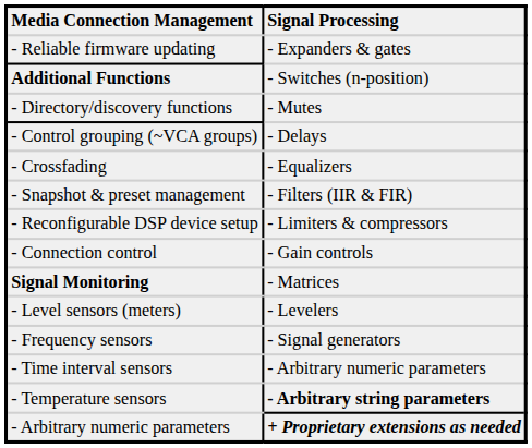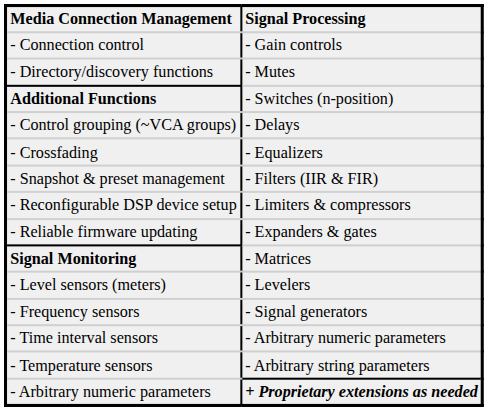rows swapped: - Connection control <-> - Reliable firmware updating
rows swapped: - Directory/discovery functions <-> Additional Functions
- Temperature sensors | Signal Processing: bold -> normal
